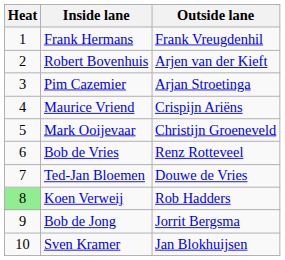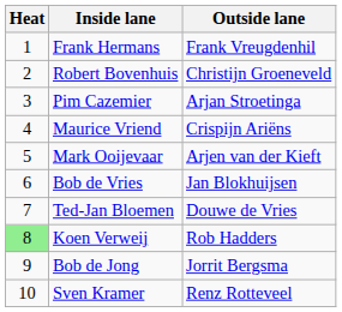Robert Bovenhuis | Outside lane: Arjen van der Kieft -> Christijn Groeneveld
Mark Ooijevaar | Outside lane: Christijn Groeneveld -> Arjen van der Kieft
Bob de Vries | Outside lane: Renz Rotteveel -> Jan Blokhuijsen
Sven Kramer | Outside lane: Jan Blokhuijsen -> Renz Rotteveel
